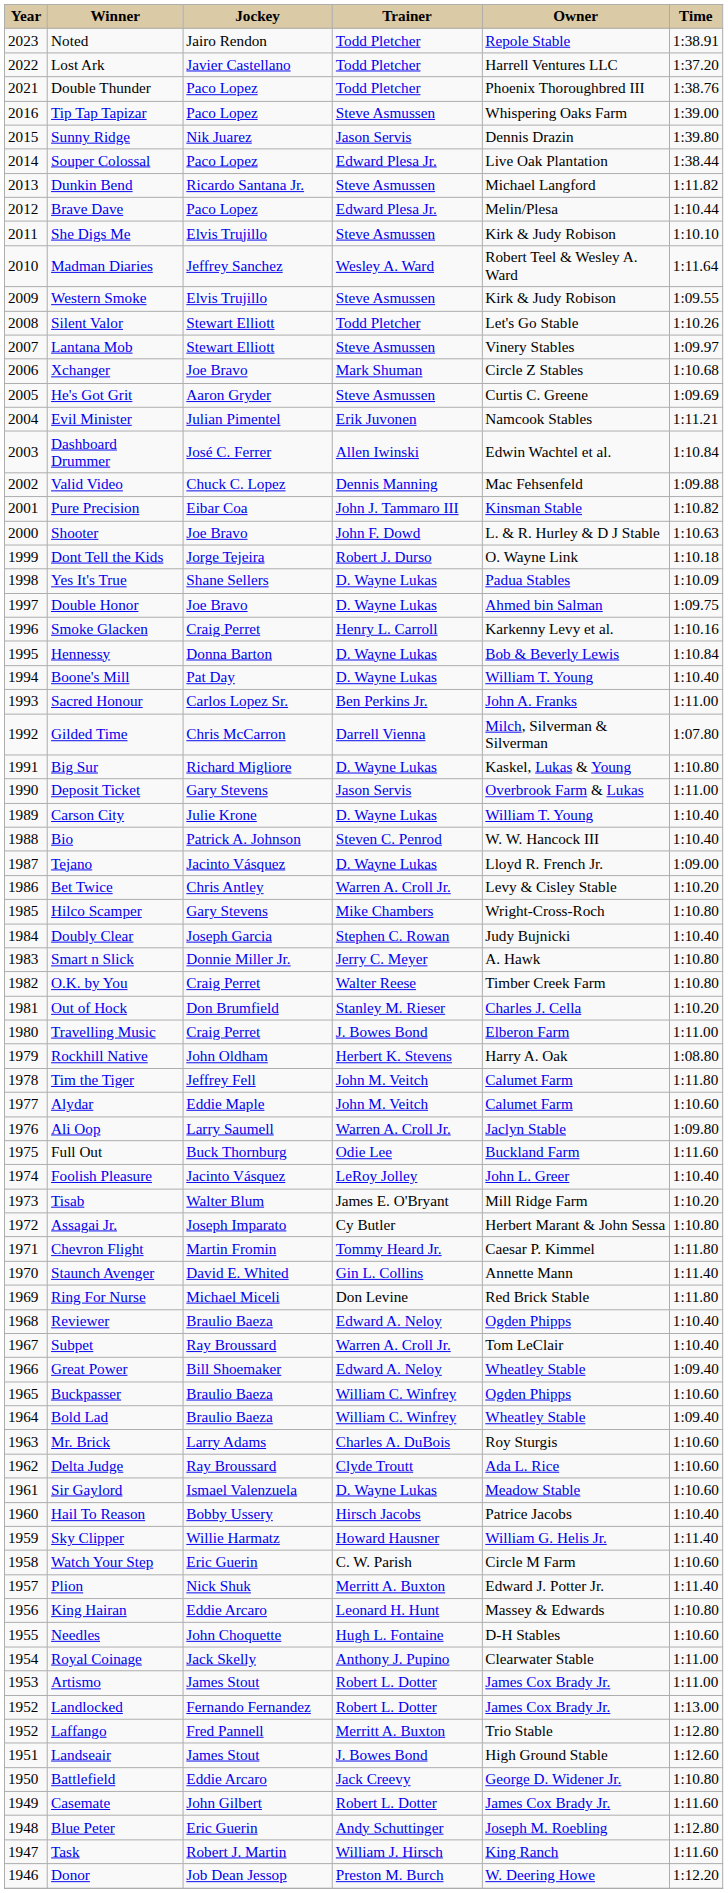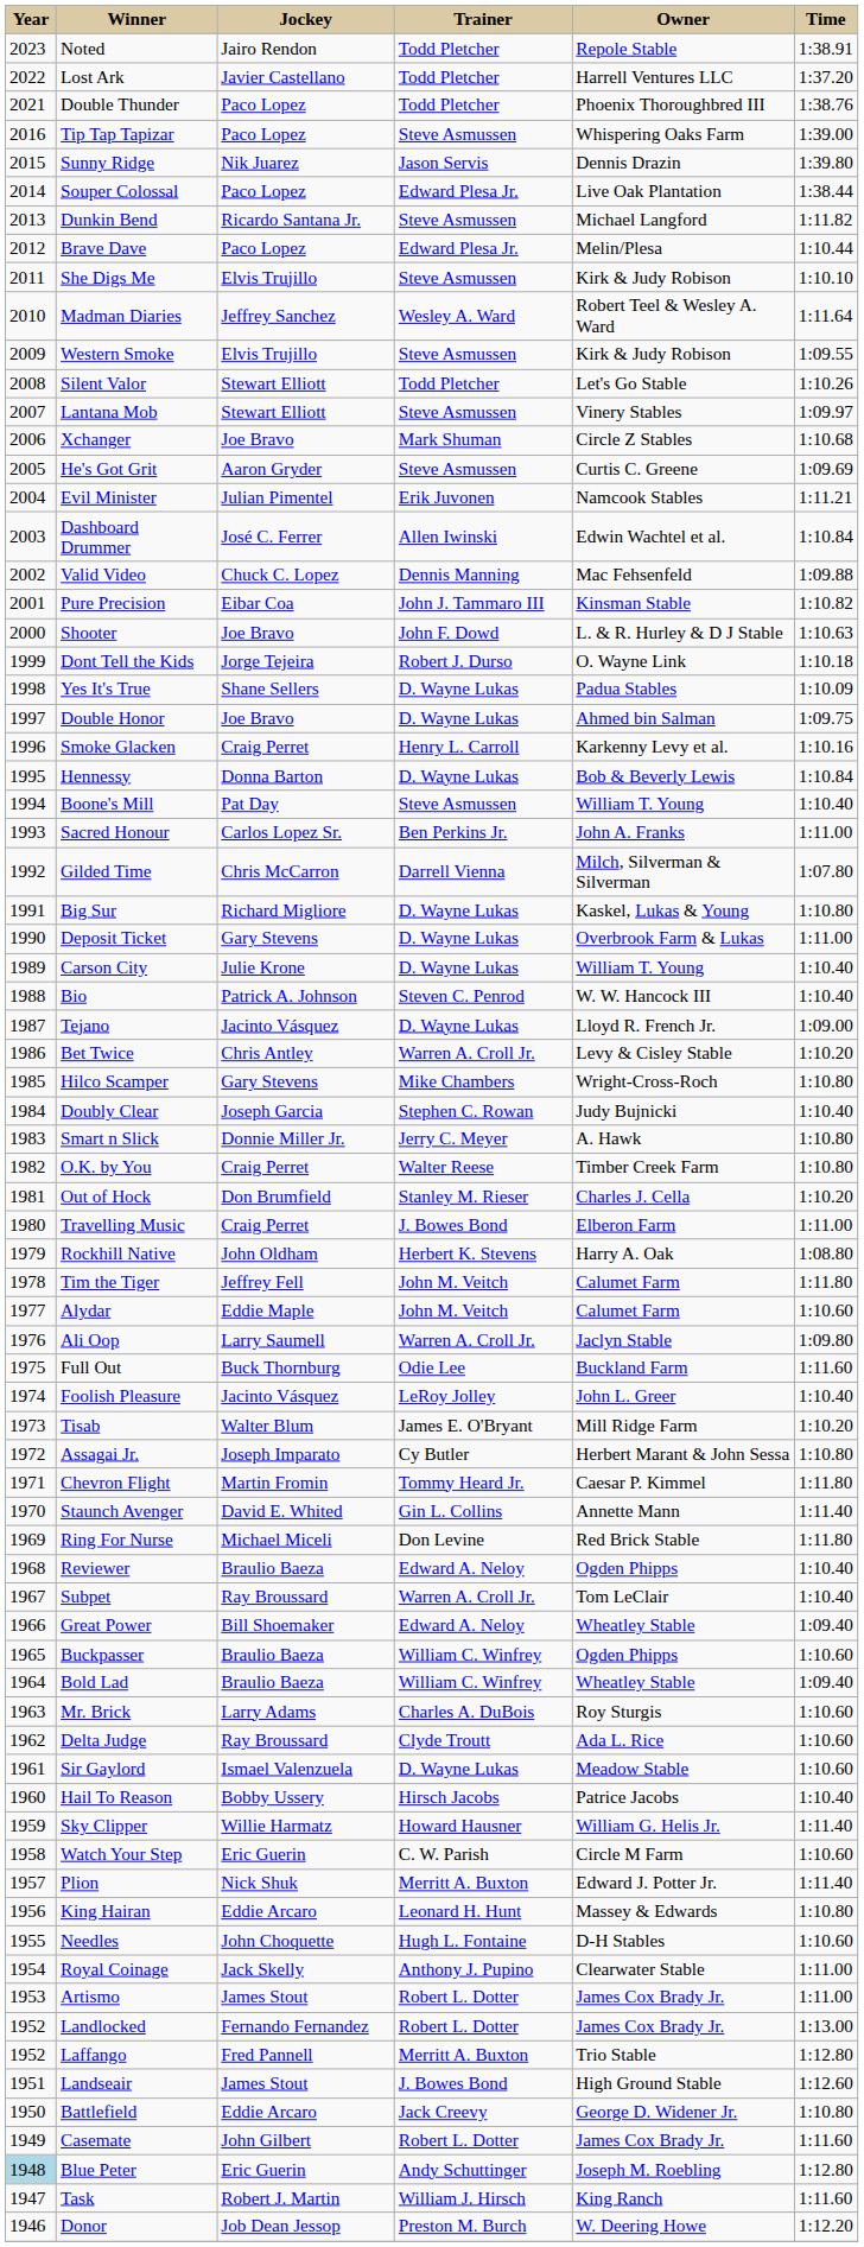Boone's Mill | Trainer: D. Wayne Lukas -> Steve Asmussen
Deposit Ticket | Trainer: Jason Servis -> D. Wayne Lukas
Blue Peter | Year: no background -> lightblue background
